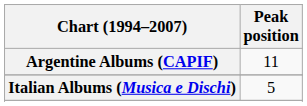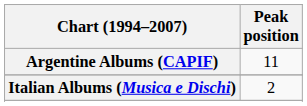Italian Albums (Musica e Dischi) | Peak position: 5 -> 2
